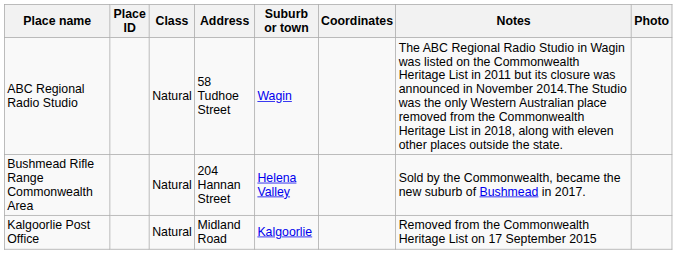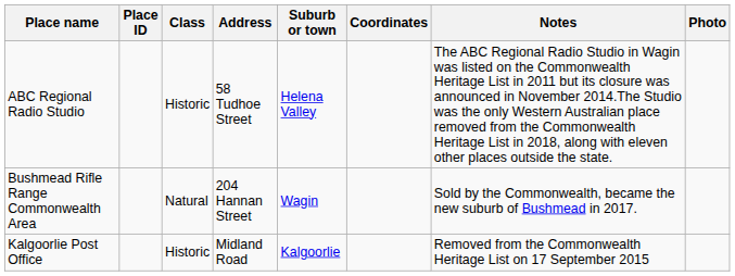ABC Regional Radio Studio | Class: Natural -> Historic
ABC Regional Radio Studio | Suburb or town: Wagin -> Helena Valley
Bushmead Rifle Range Commonwealth Area | Suburb or town: Helena Valley -> Wagin
Kalgoorlie Post Office | Class: Natural -> Historic
